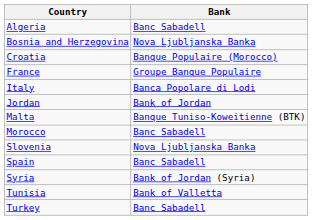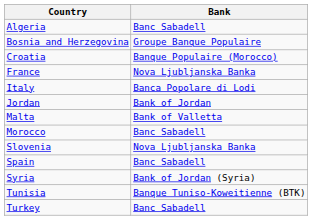Bosnia and Herzegovina | Bank: Nova Ljubljanska Banka -> Groupe Banque Populaire
France | Bank: Groupe Banque Populaire -> Nova Ljubljanska Banka
Malta | Bank: Banque Tuniso-Koweitienne (BTK) -> Bank of Valletta
Tunisia | Bank: Bank of Valletta -> Banque Tuniso-Koweitienne (BTK)
